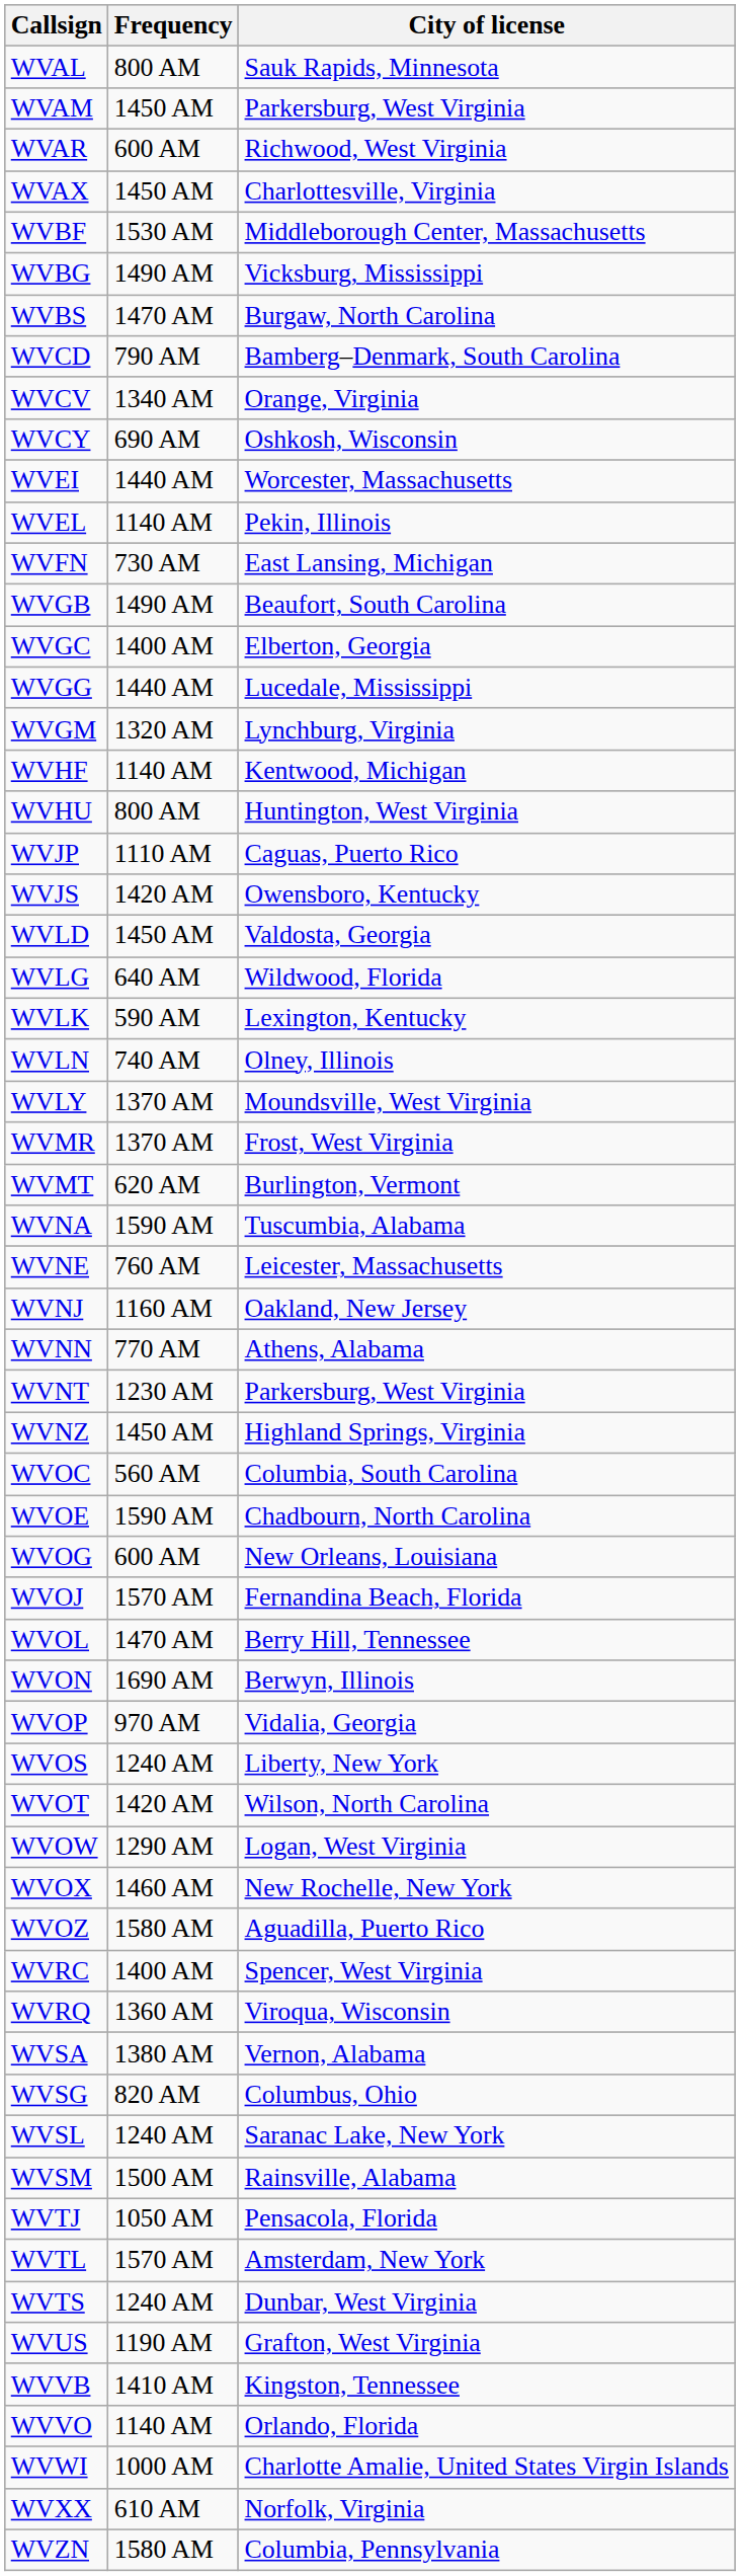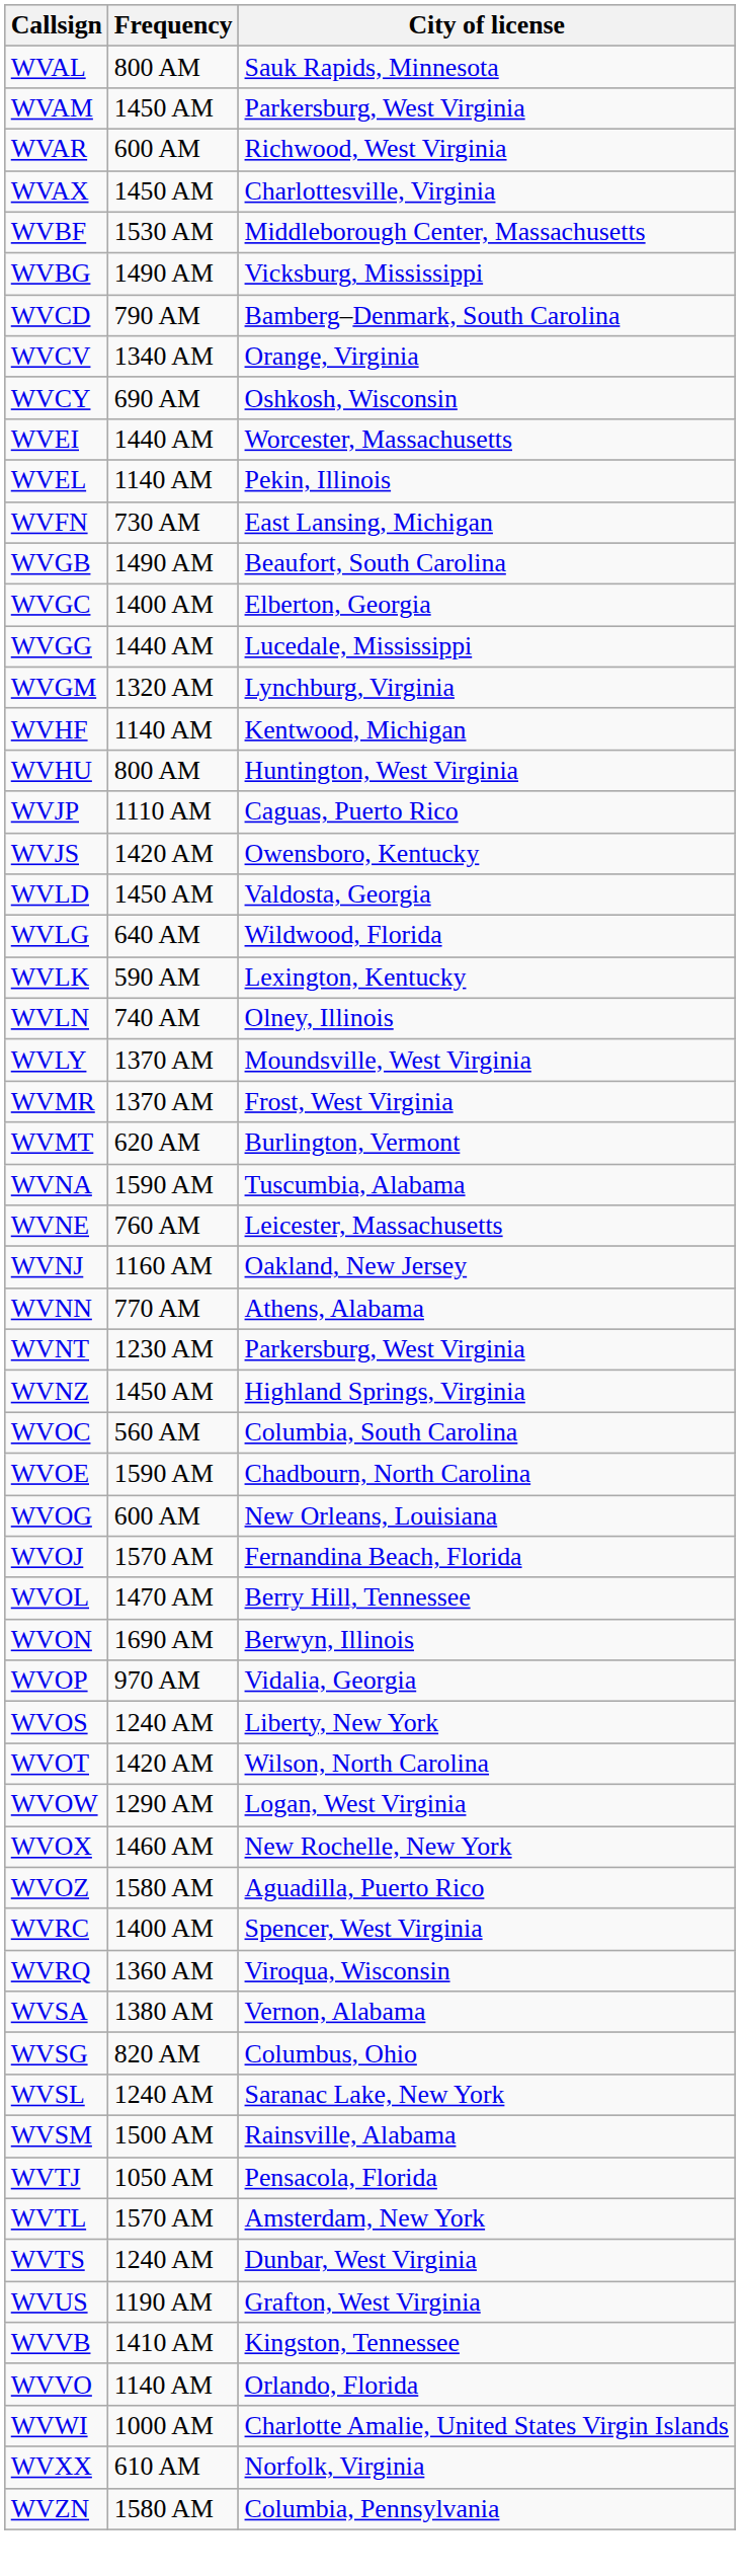- row: WVBS | 1470 AM | Burgaw, North Carolina
